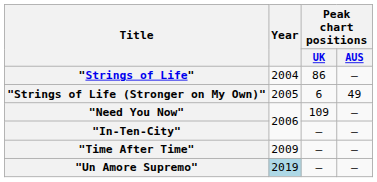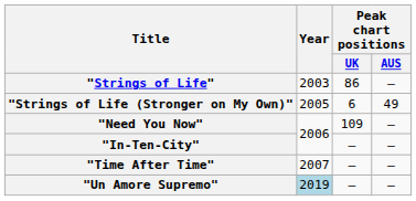"Strings of Life" | Year: 2004 -> 2003
"Time After Time" | Year: 2009 -> 2007
